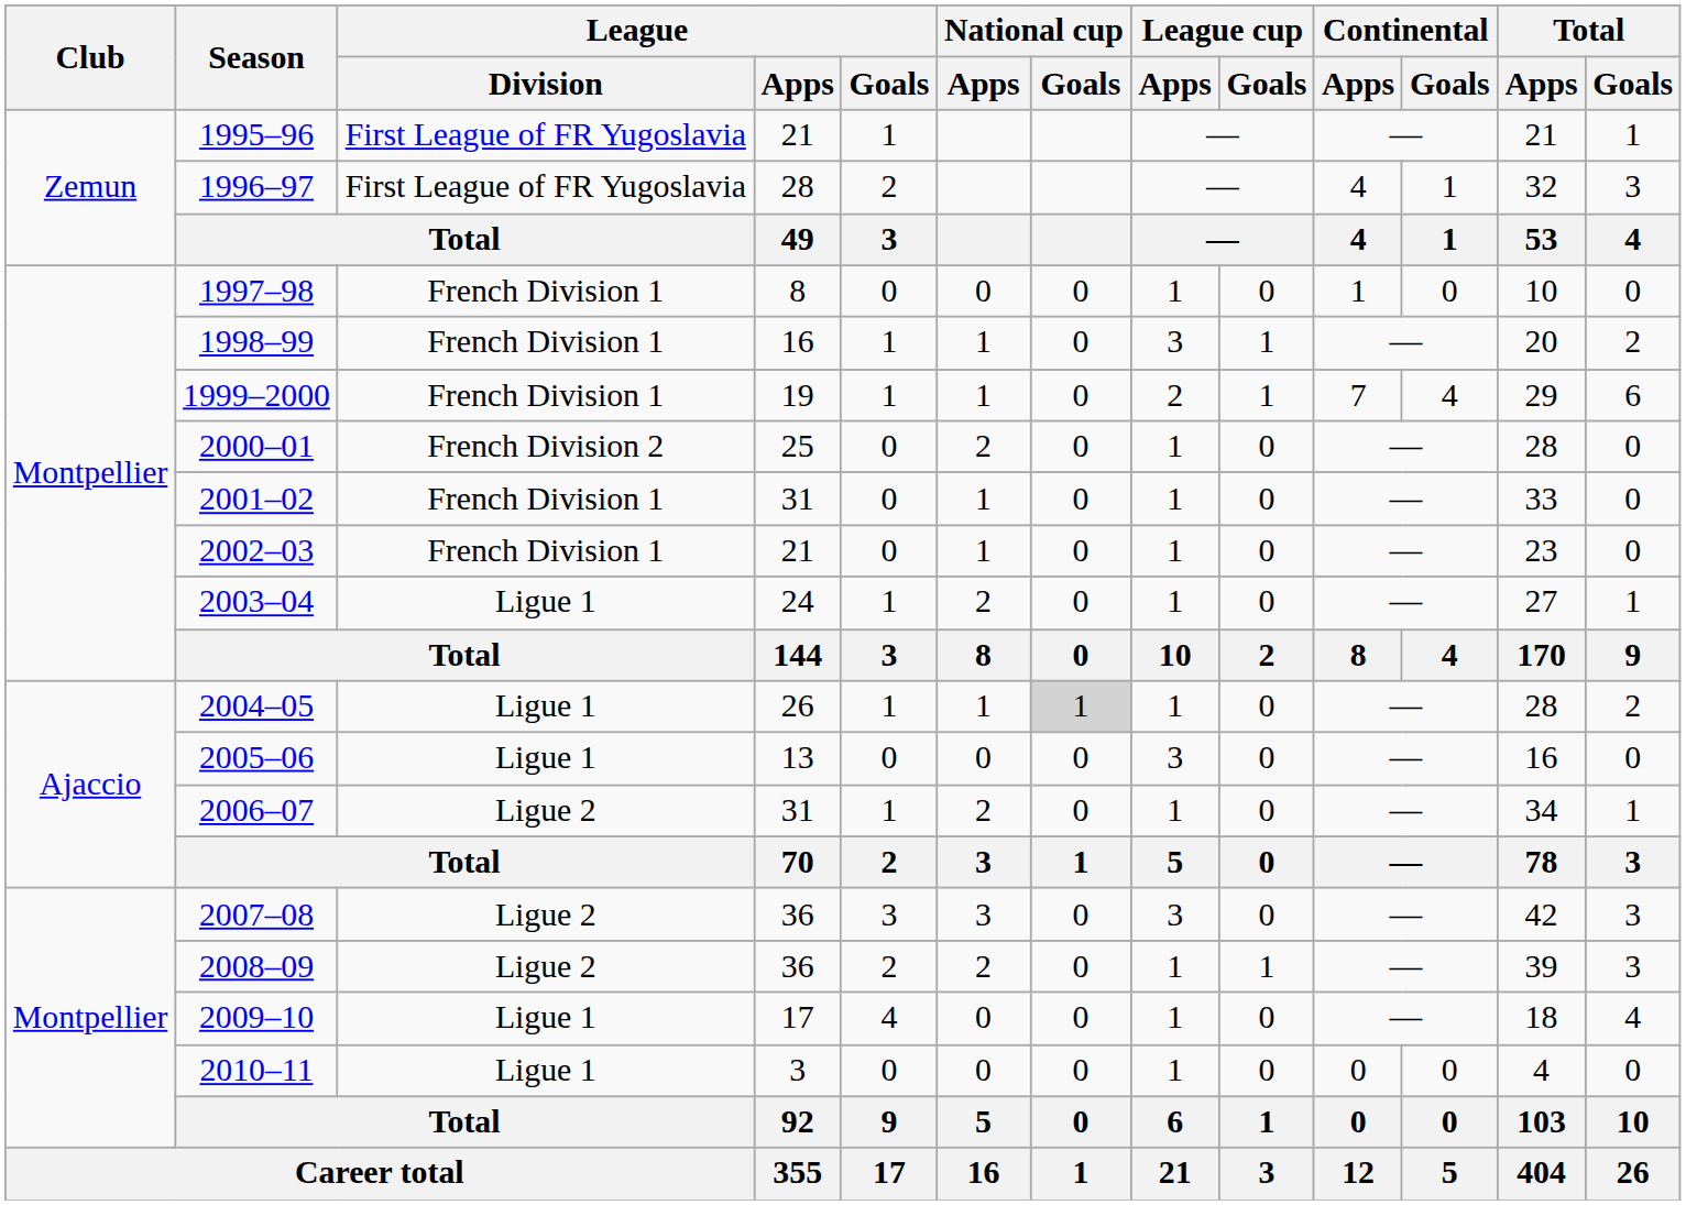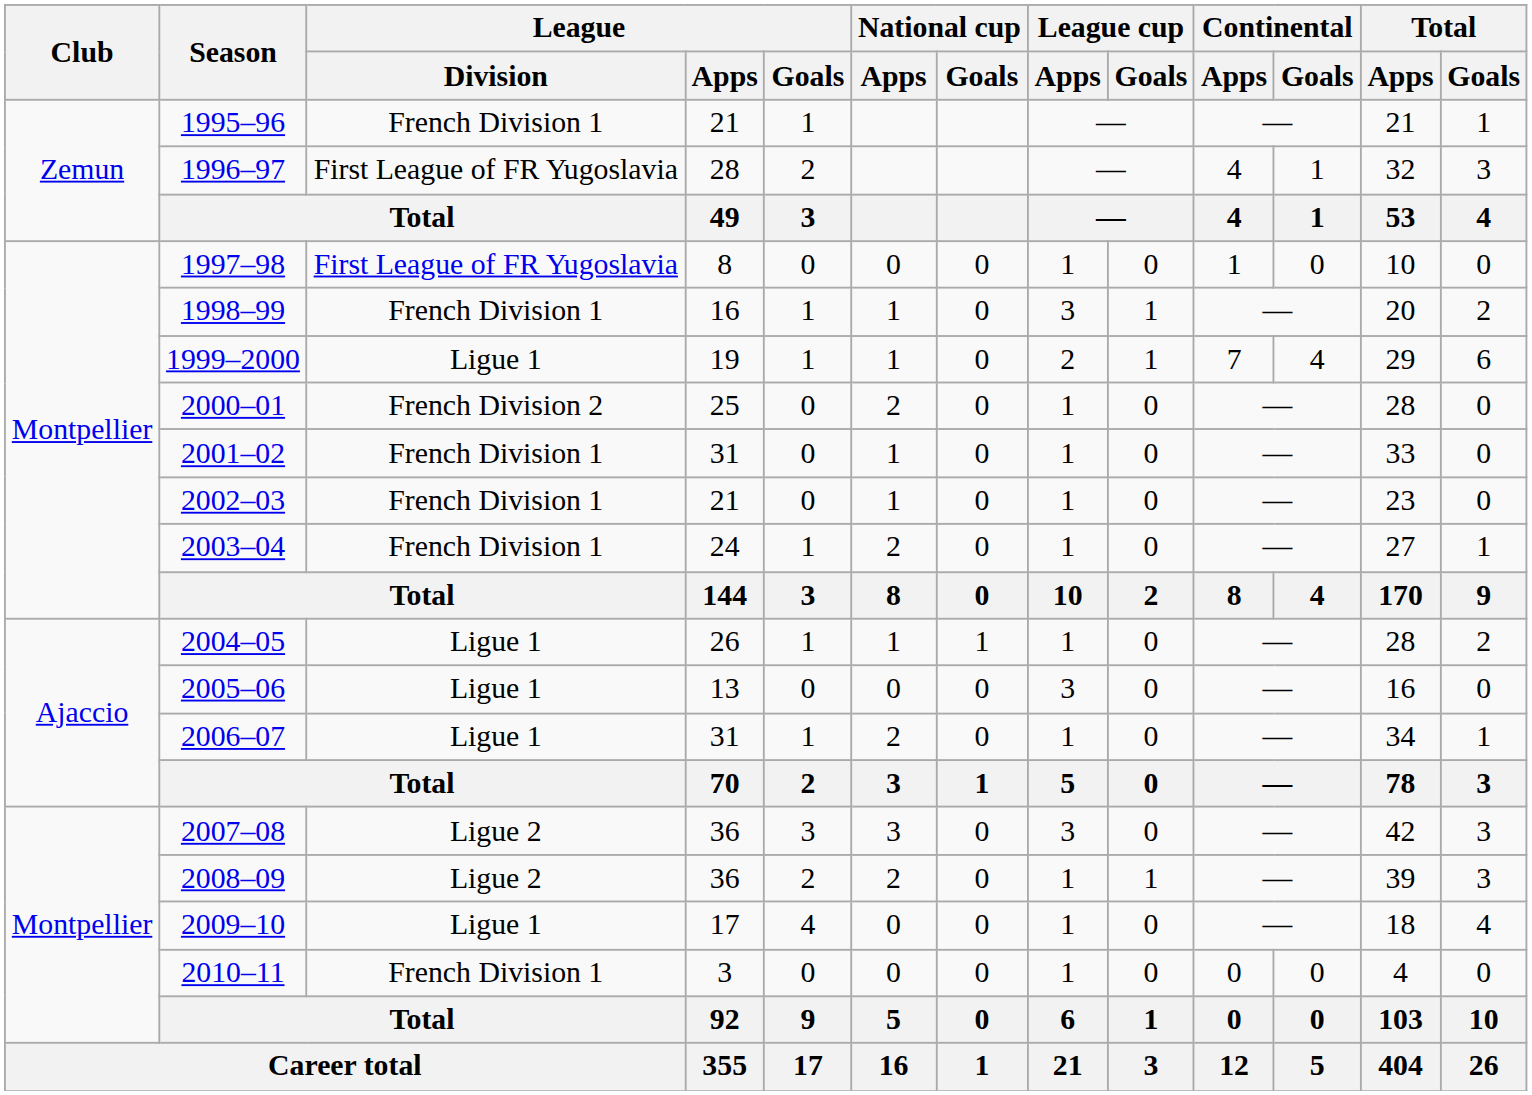1995–96 | League / Division: First League of FR Yugoslavia -> French Division 1
1997–98 | League / Division: French Division 1 -> First League of FR Yugoslavia
1999–2000 | League / Division: French Division 1 -> Ligue 1
2003–04 | League / Division: Ligue 1 -> French Division 1
2004–05 | National cup / Goals: lightgrey background -> no background
2006–07 | League / Division: Ligue 2 -> Ligue 1
2010–11 | League / Division: Ligue 1 -> French Division 1
